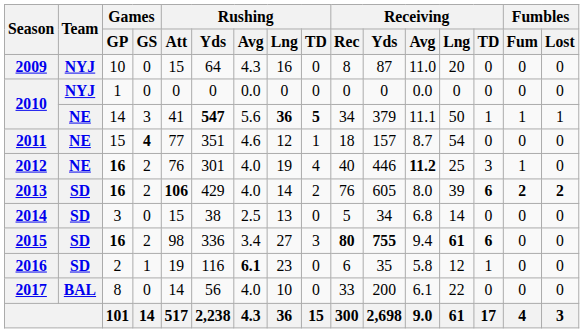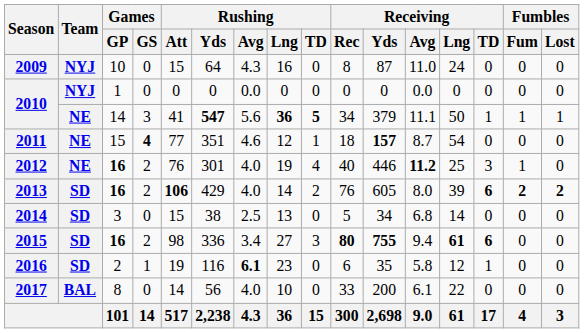2009 | Receiving / Lng: 20 -> 24
2011 | Receiving / Yds: normal -> bold
